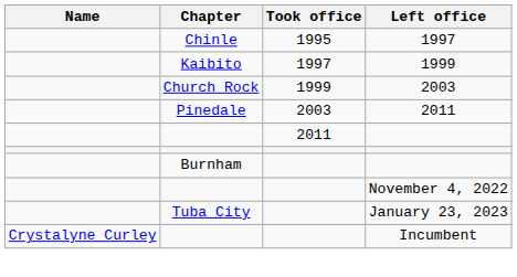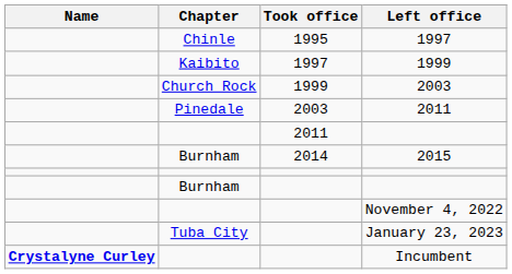+ row: Burnham | 2014 | 2015
Incumbent | Name: normal -> bold
